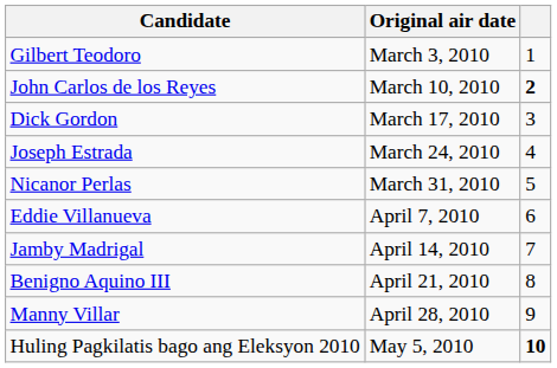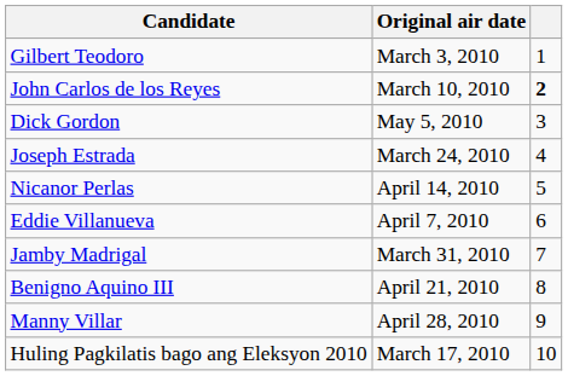Dick Gordon | Original air date: March 17, 2010 -> May 5, 2010
Nicanor Perlas | Original air date: March 31, 2010 -> April 14, 2010
Jamby Madrigal | Original air date: April 14, 2010 -> March 31, 2010
Huling Pagkilatis bago ang Eleksyon 2010 | Original air date: May 5, 2010 -> March 17, 2010
Huling Pagkilatis bago ang Eleksyon 2010 | column 3: bold -> normal
